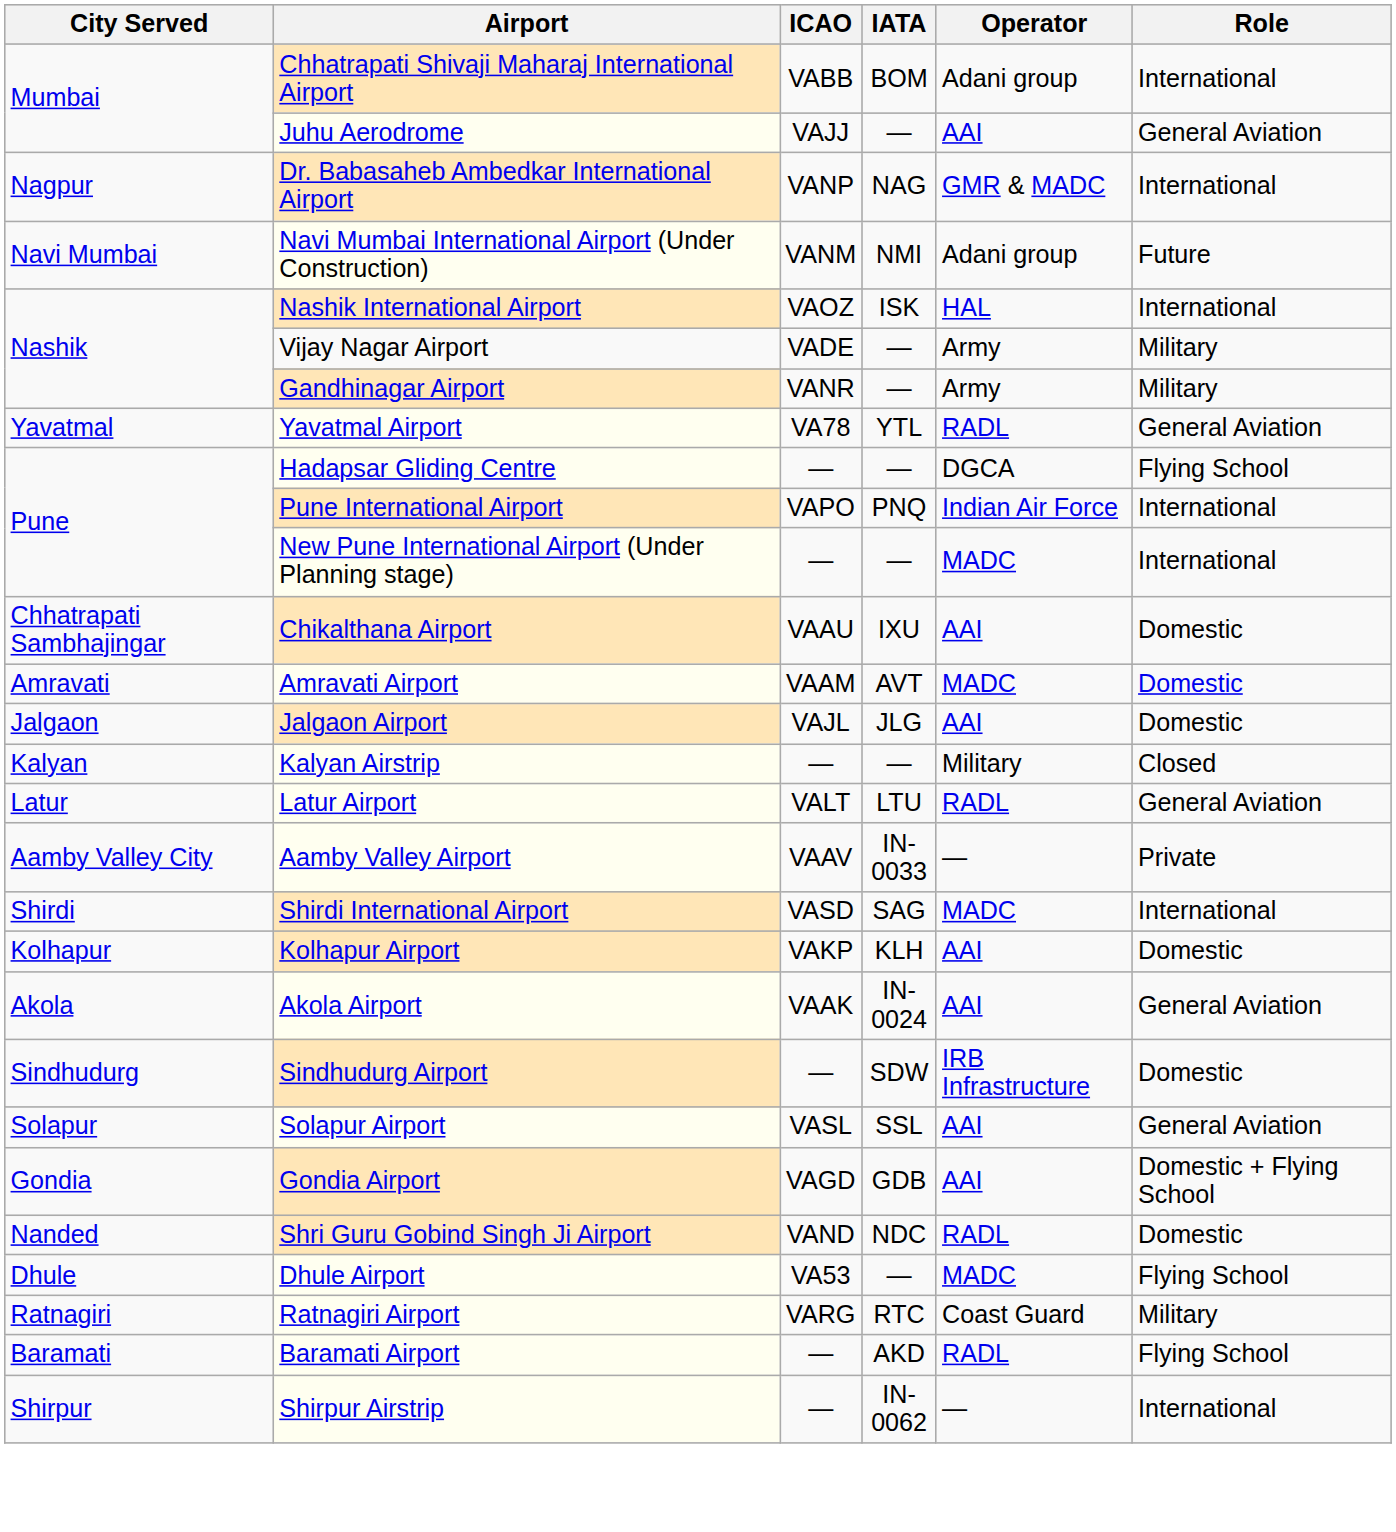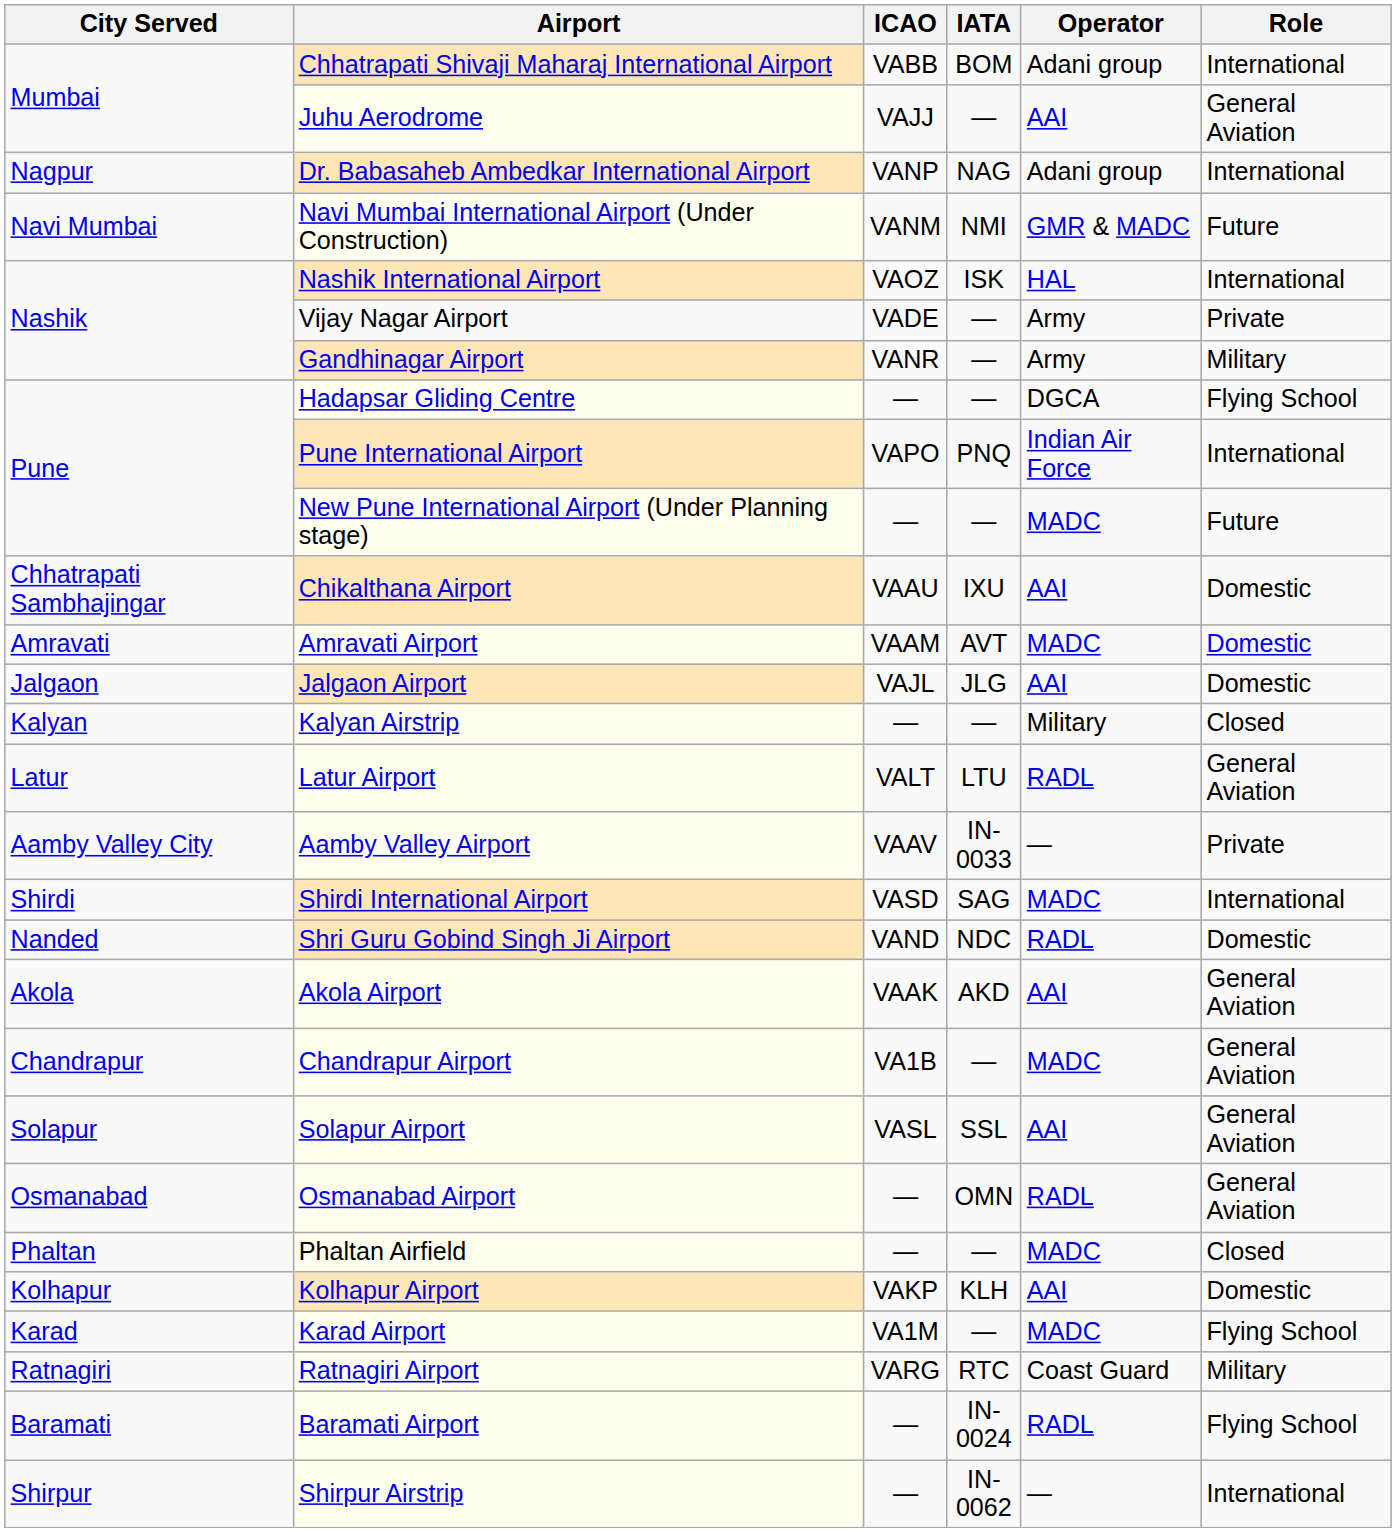Dr. Babasaheb Ambedkar International Airport | Operator: GMR & MADC -> Adani group
Navi Mumbai International Airport (Under Construction) | Operator: Adani group -> GMR & MADC
Vijay Nagar Airport | Role: Military -> Private
- row: Yavatmal | Yavatmal Airport | VA78 | YTL | RADL | General Aviation
New Pune International Airport (Under Planning stage) | Role: International -> Future
rows swapped: Shri Guru Gobind Singh Ji Airport <-> Kolhapur Airport
Akola Airport | IATA: IN-0024 -> AKD
- row: Sindhudurg | Sindhudurg Airport | — | SDW | IRB Infrastructure | Domestic
+ row: Chandrapur | Chandrapur Airport | VA1B | — | MADC | General Aviation
- row: Gondia | Gondia Airport | VAGD | GDB | AAI | Domestic + Flying School
+ row: Osmanabad | Osmanabad Airport | — | OMN | RADL | General Aviation
+ row: Phaltan | Phaltan Airfield | — | — | MADC | Closed
- row: Dhule | Dhule Airport | VA53 | — | MADC | Flying School
+ row: Karad | Karad Airport | VA1M | — | MADC | Flying School
Baramati Airport | IATA: AKD -> IN-0024
